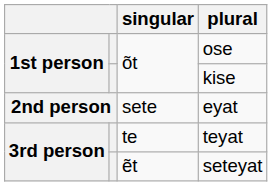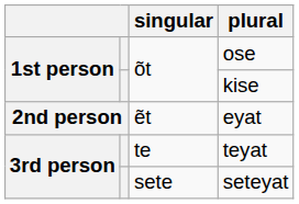eyat | singular: sete -> ẽt
seteyat | singular: ẽt -> sete
